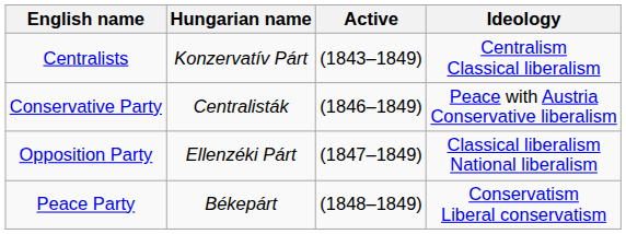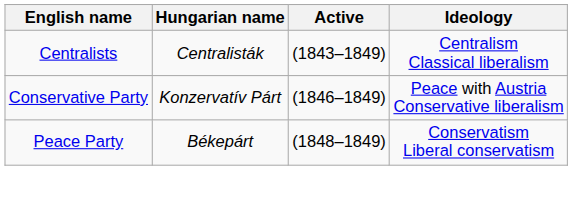Centralists | Hungarian name: Konzervatív Párt -> Centralisták
Conservative Party | Hungarian name: Centralisták -> Konzervatív Párt
- row: Opposition Party | Ellenzéki Párt | (1847–1849) | Classical liberalism National liberalism
